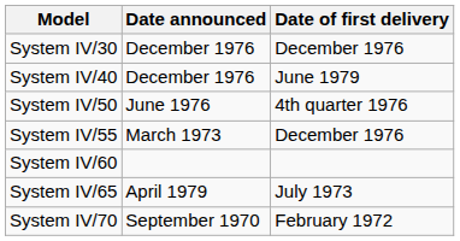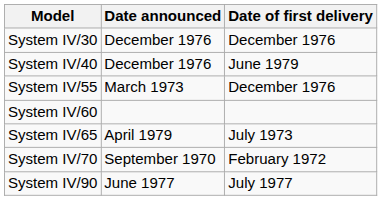- row: System IV/50 | June 1976 | 4th quarter 1976
+ row: System IV/90 | June 1977 | July 1977
